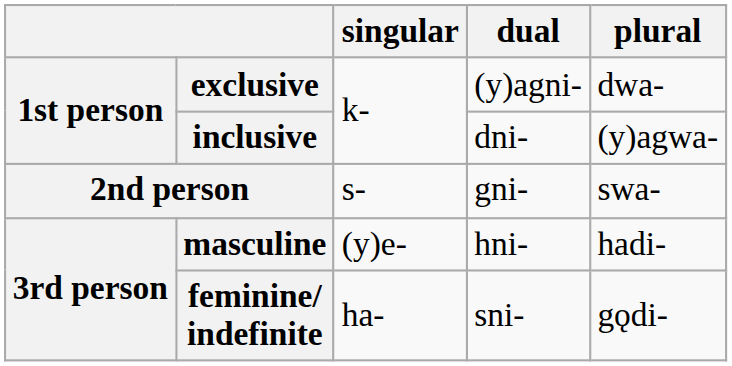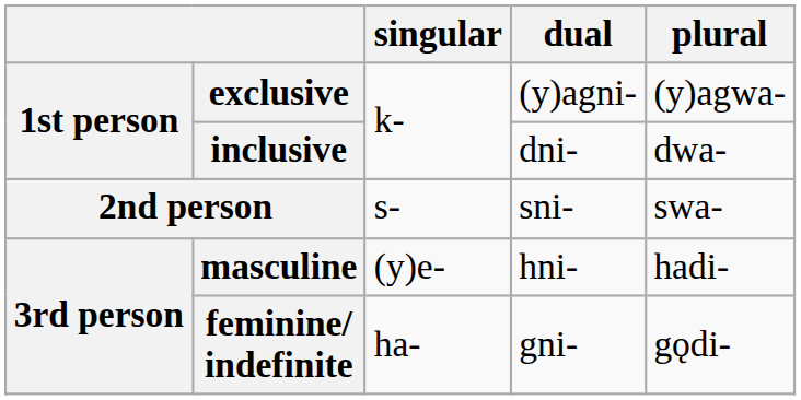exclusive | plural: dwa- -> (y)agwa-
inclusive | plural: (y)agwa- -> dwa-
2nd person | dual: gni- -> sni-
feminine/ indefinite | dual: sni- -> gni-
